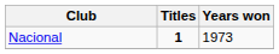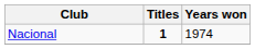Nacional | Years won: 1973 -> 1974
